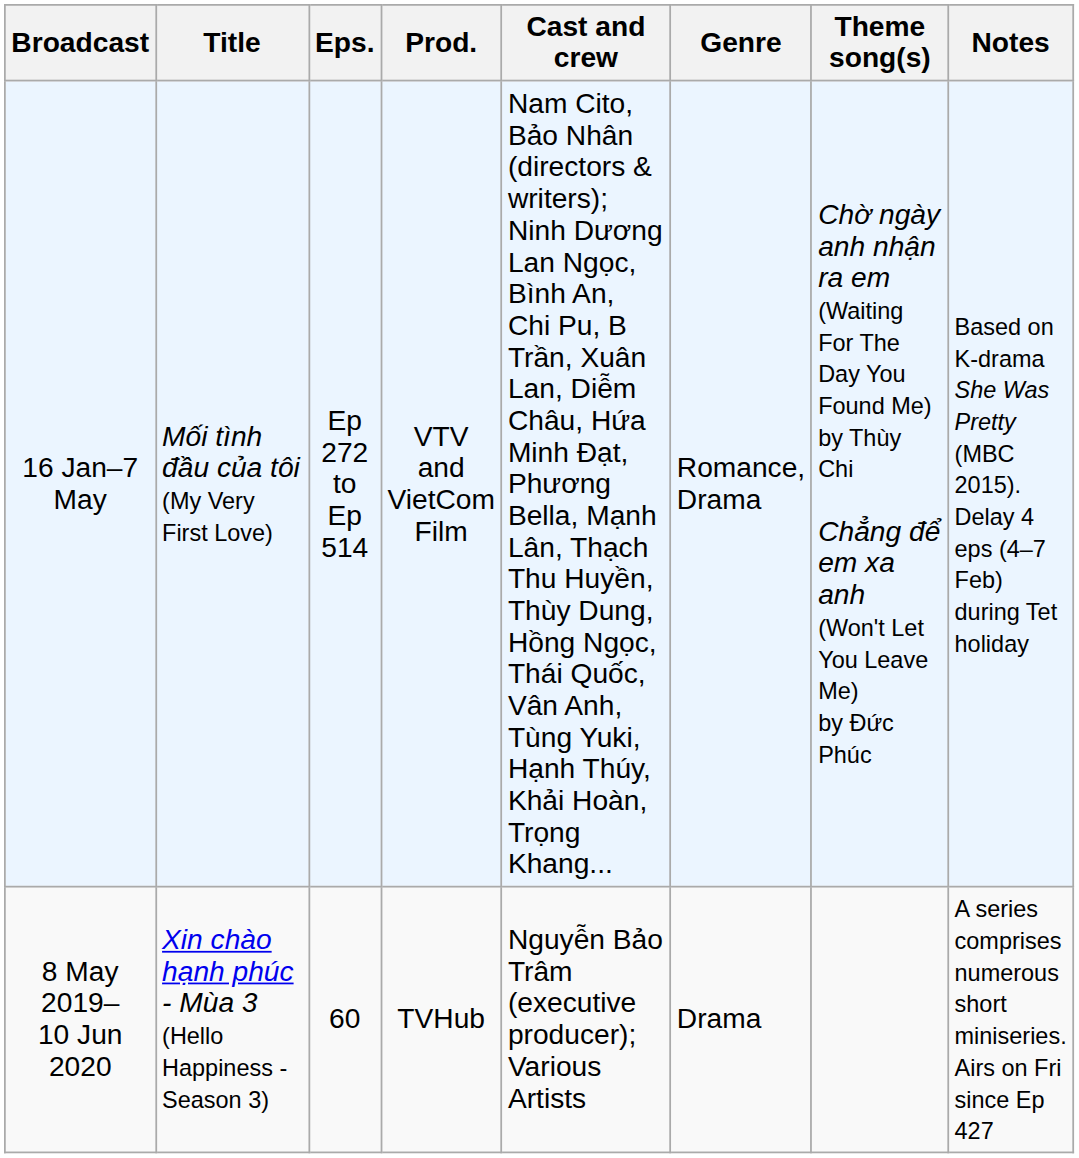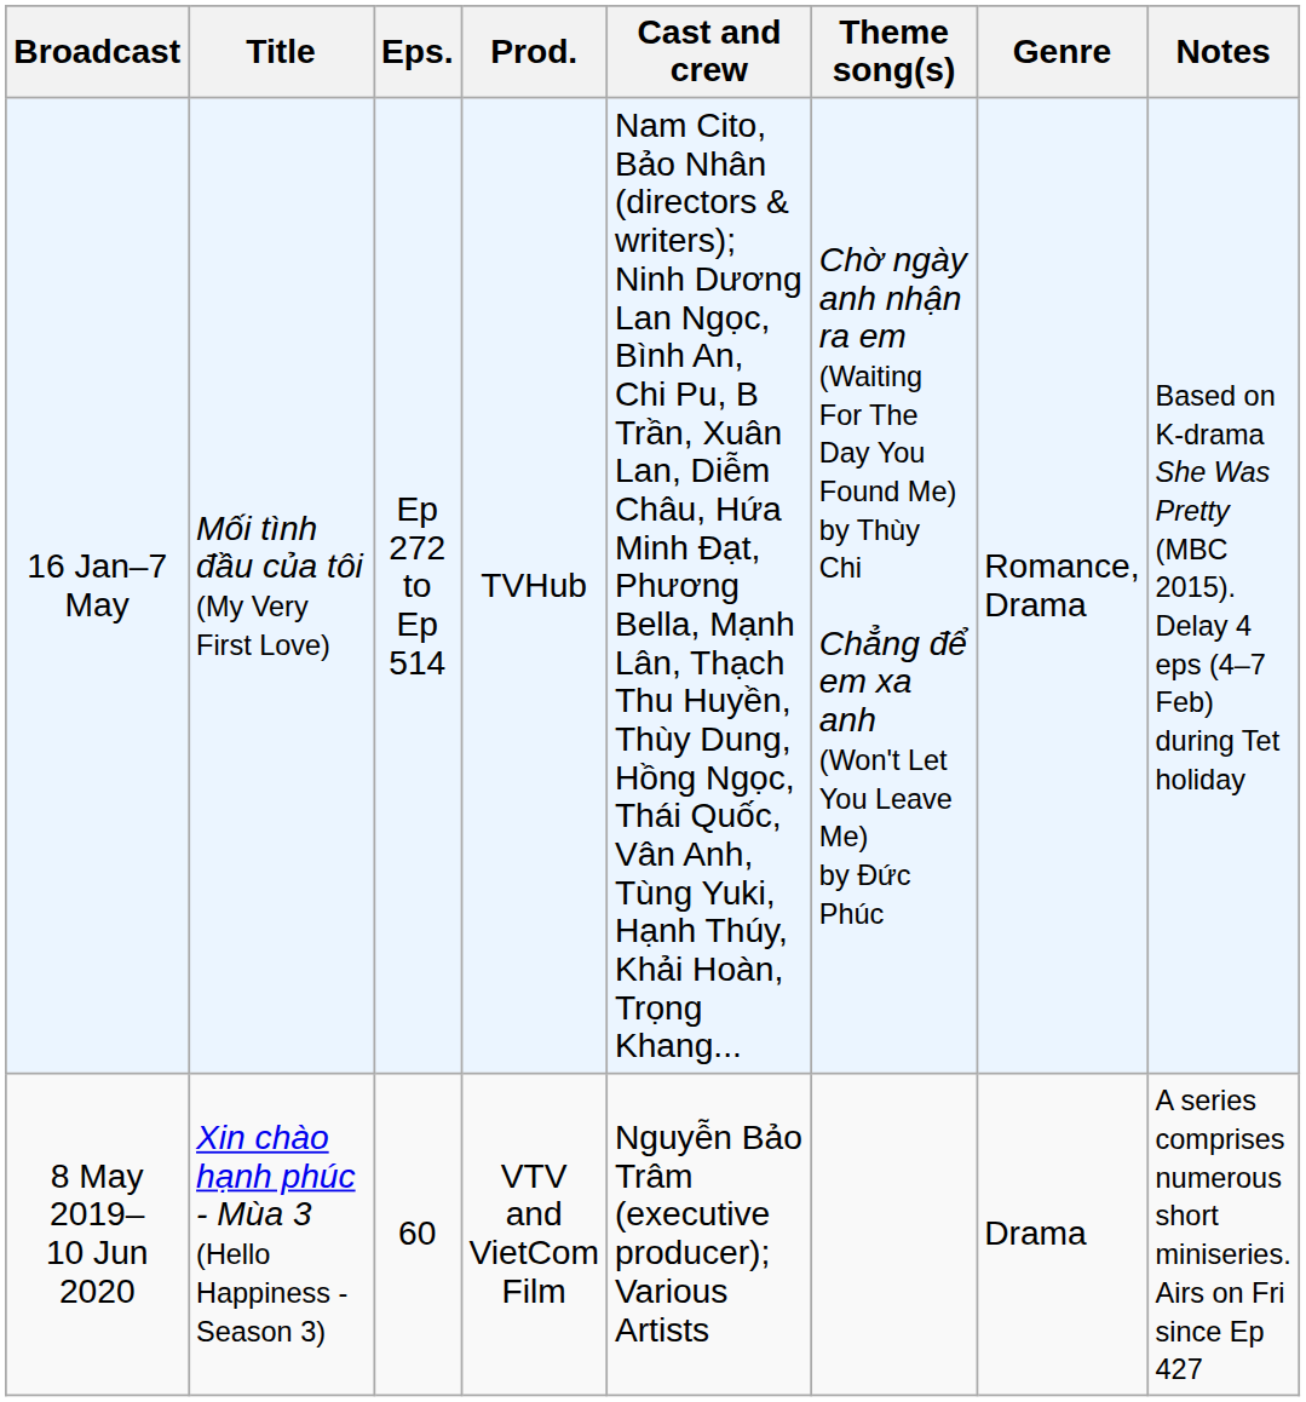columns swapped: Theme song(s) <-> Genre
16 Jan–7 May | Prod.: VTV and VietCom Film -> TVHub
8 May 2019– 10 Jun 2020 | Prod.: TVHub -> VTV and VietCom Film
